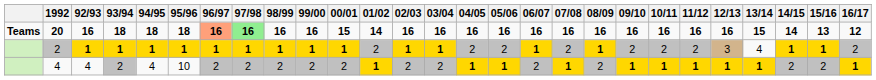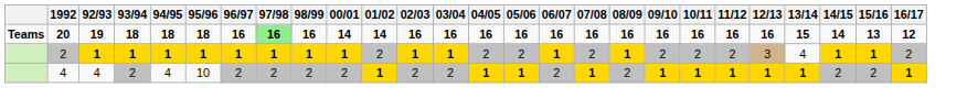- column: 99/00 | 16 | 1 | 2
20 | 92/93: 16 -> 19
20 | 96/97: lightsalmon background -> no background
20 | 00/01: 15 -> 14
